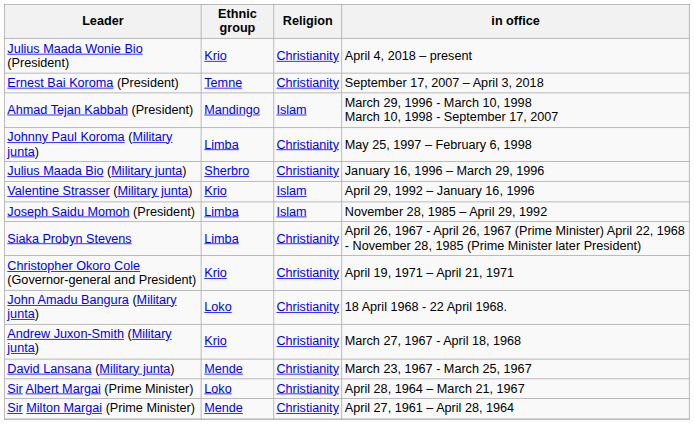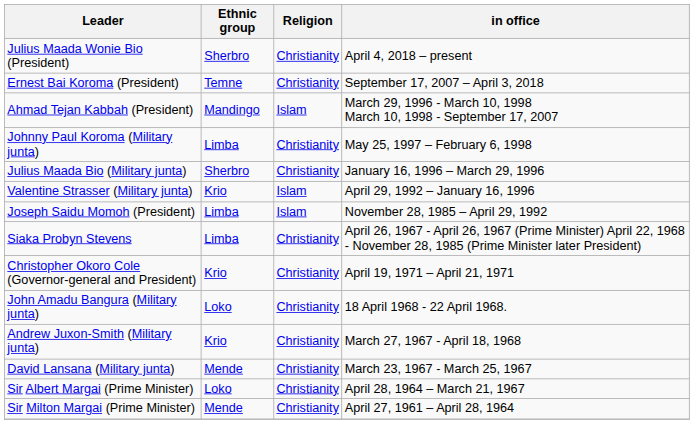Julius Maada Wonie Bio (President) | Ethnic group: Krio -> Sherbro
